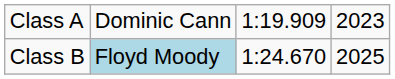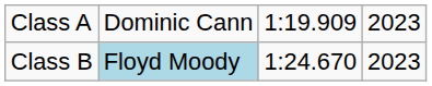Class B | column 4: 2025 -> 2023
